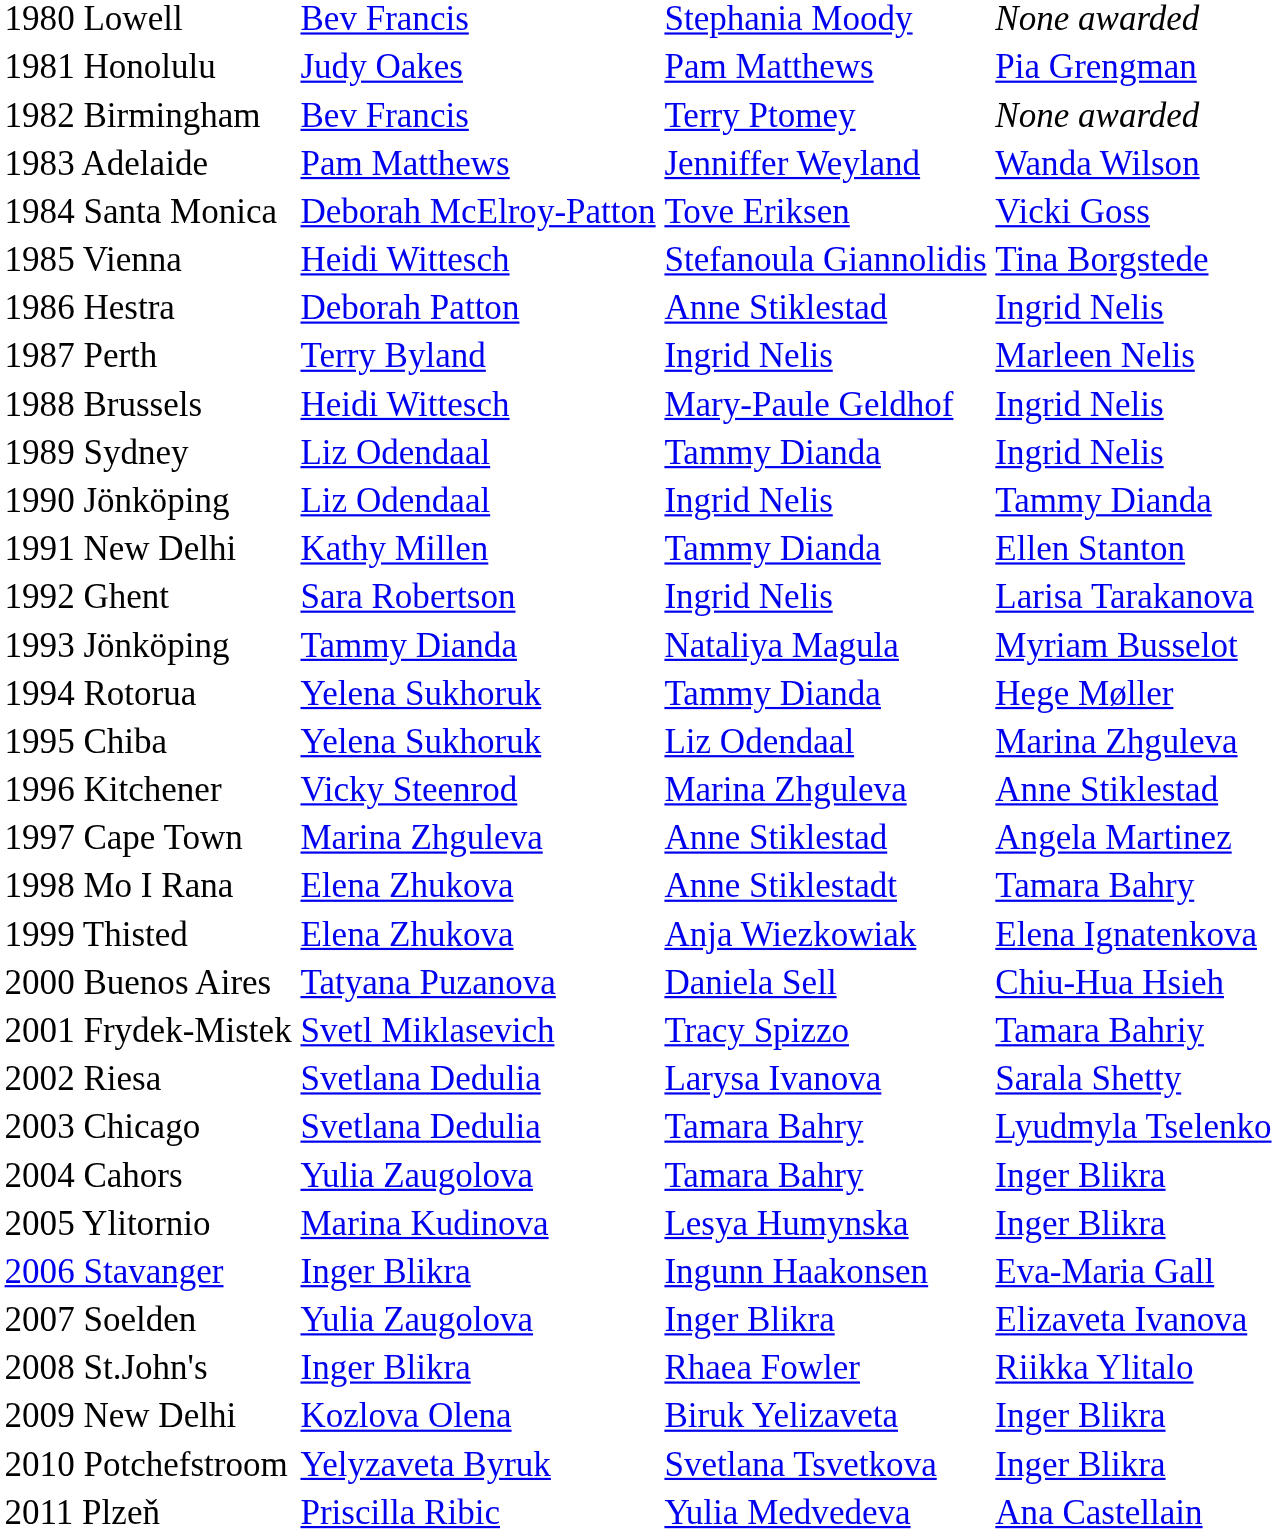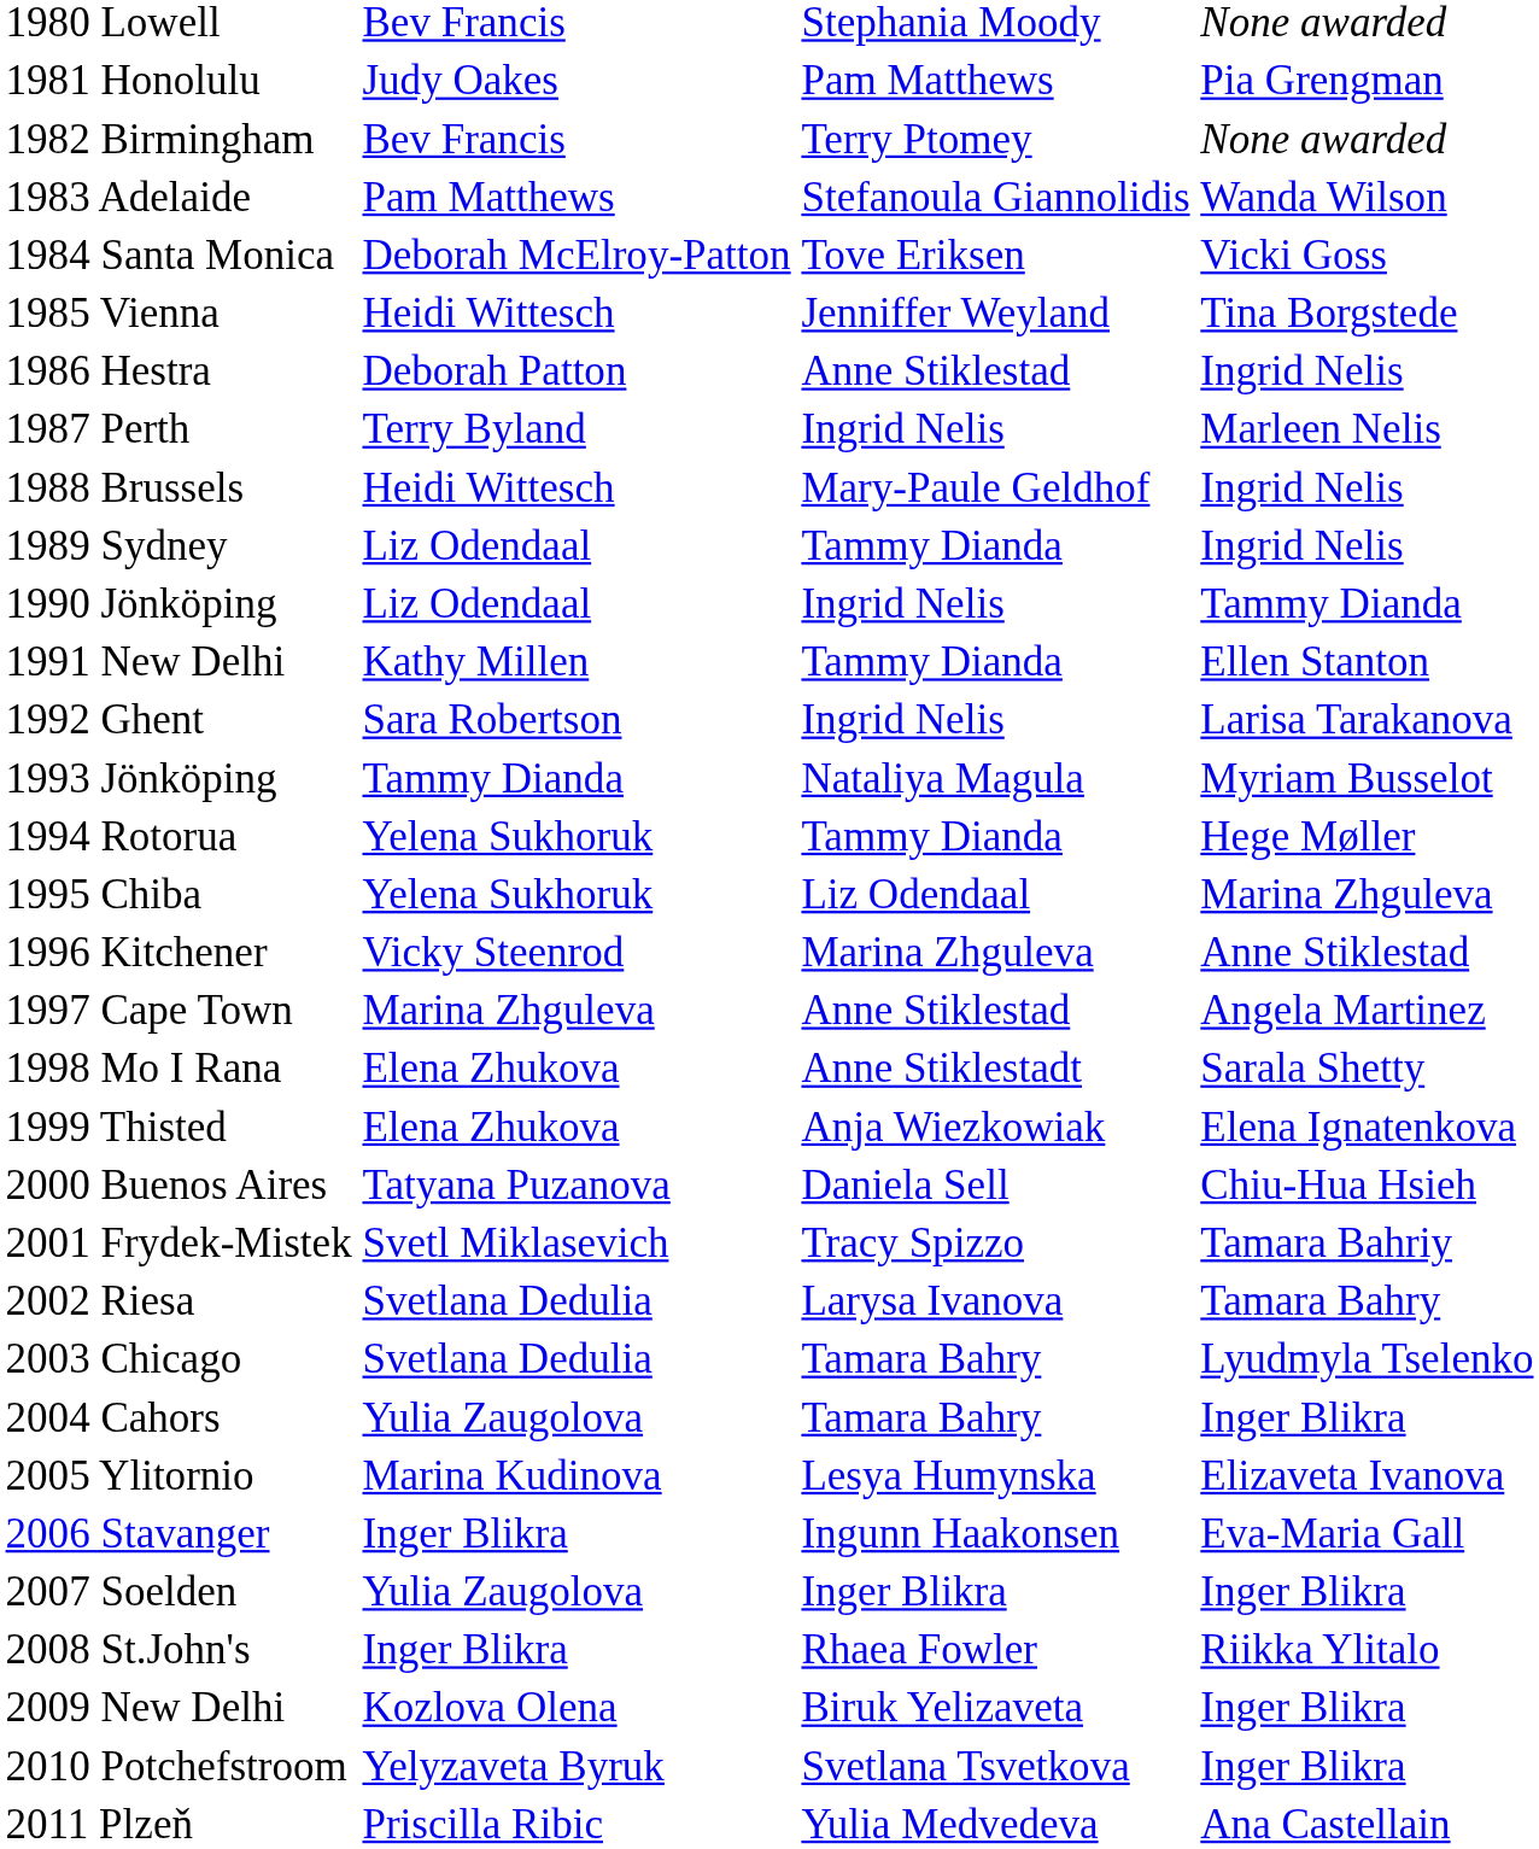1983 Adelaide | column 3: Jenniffer Weyland -> Stefanoula Giannolidis
1985 Vienna | column 3: Stefanoula Giannolidis -> Jenniffer Weyland
1998 Mo I Rana | column 4: Tamara Bahry -> Sarala Shetty
2002 Riesa | column 4: Sarala Shetty -> Tamara Bahry
2005 Ylitornio | column 4: Inger Blikra -> Elizaveta Ivanova
2007 Soelden | column 4: Elizaveta Ivanova -> Inger Blikra
